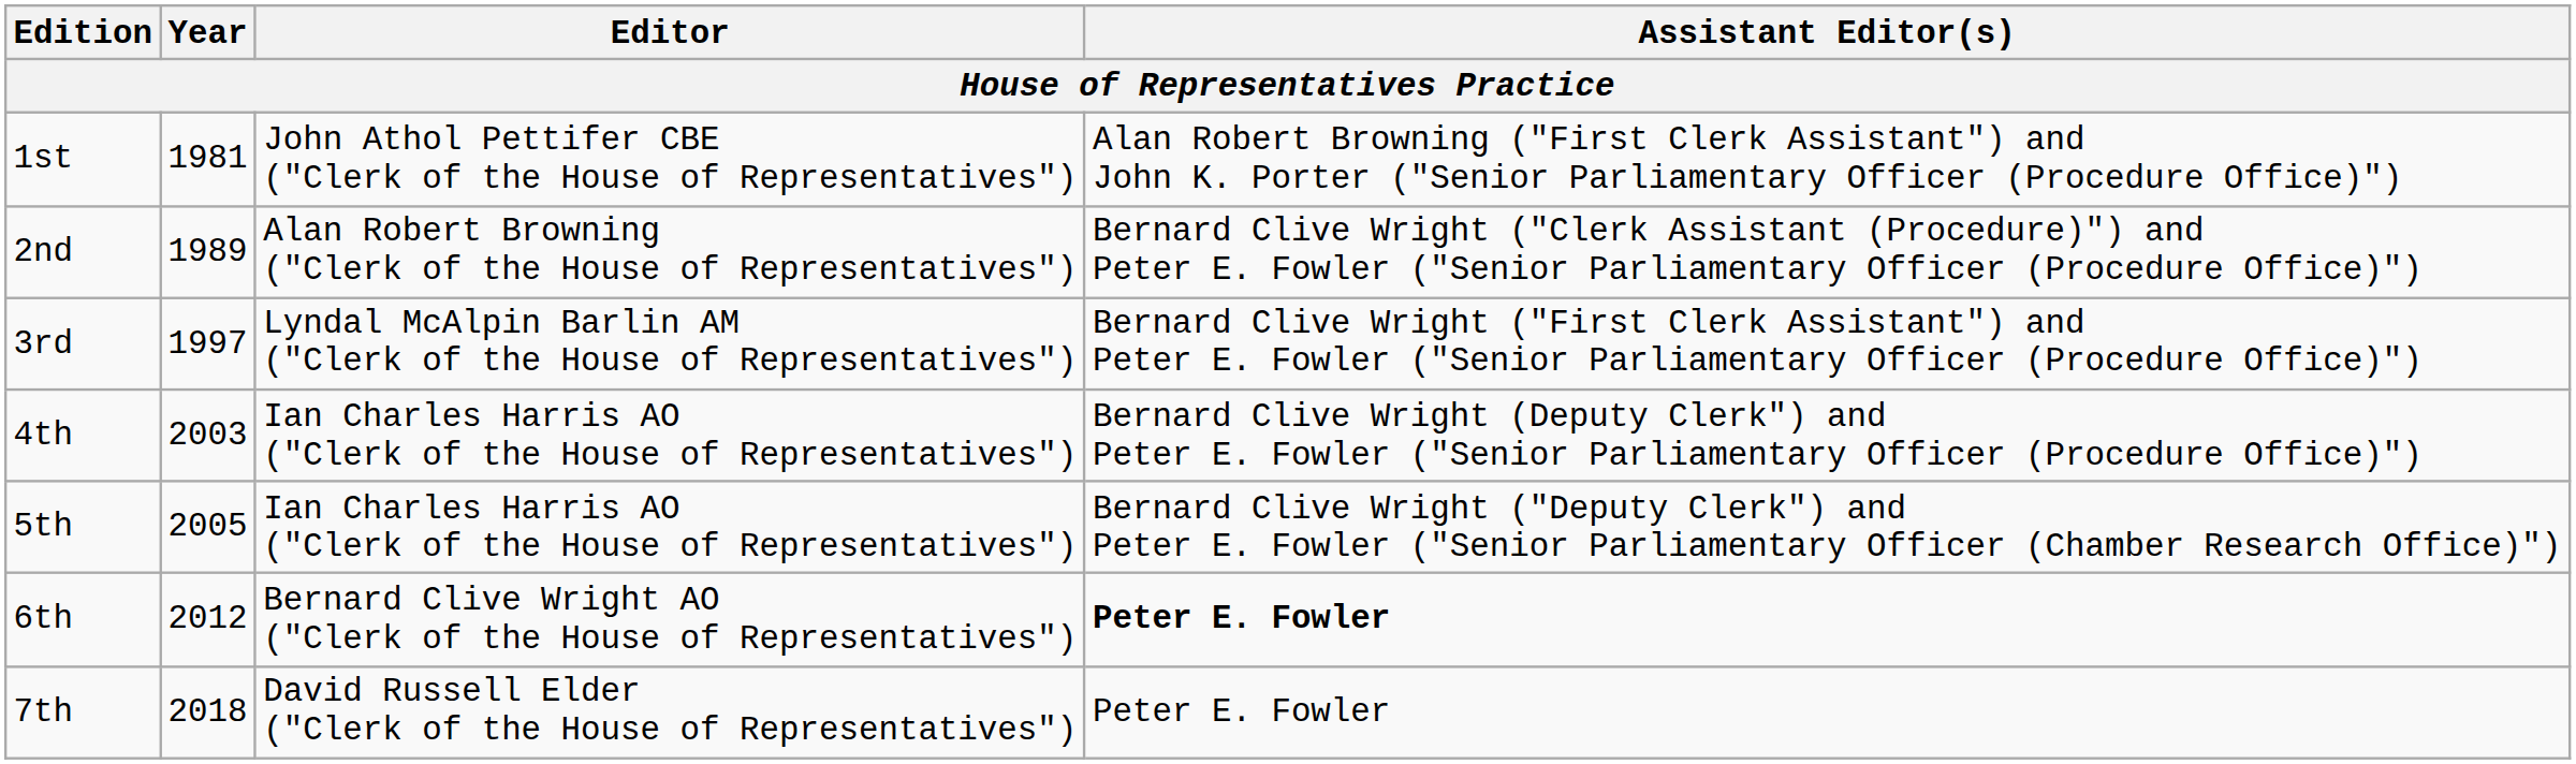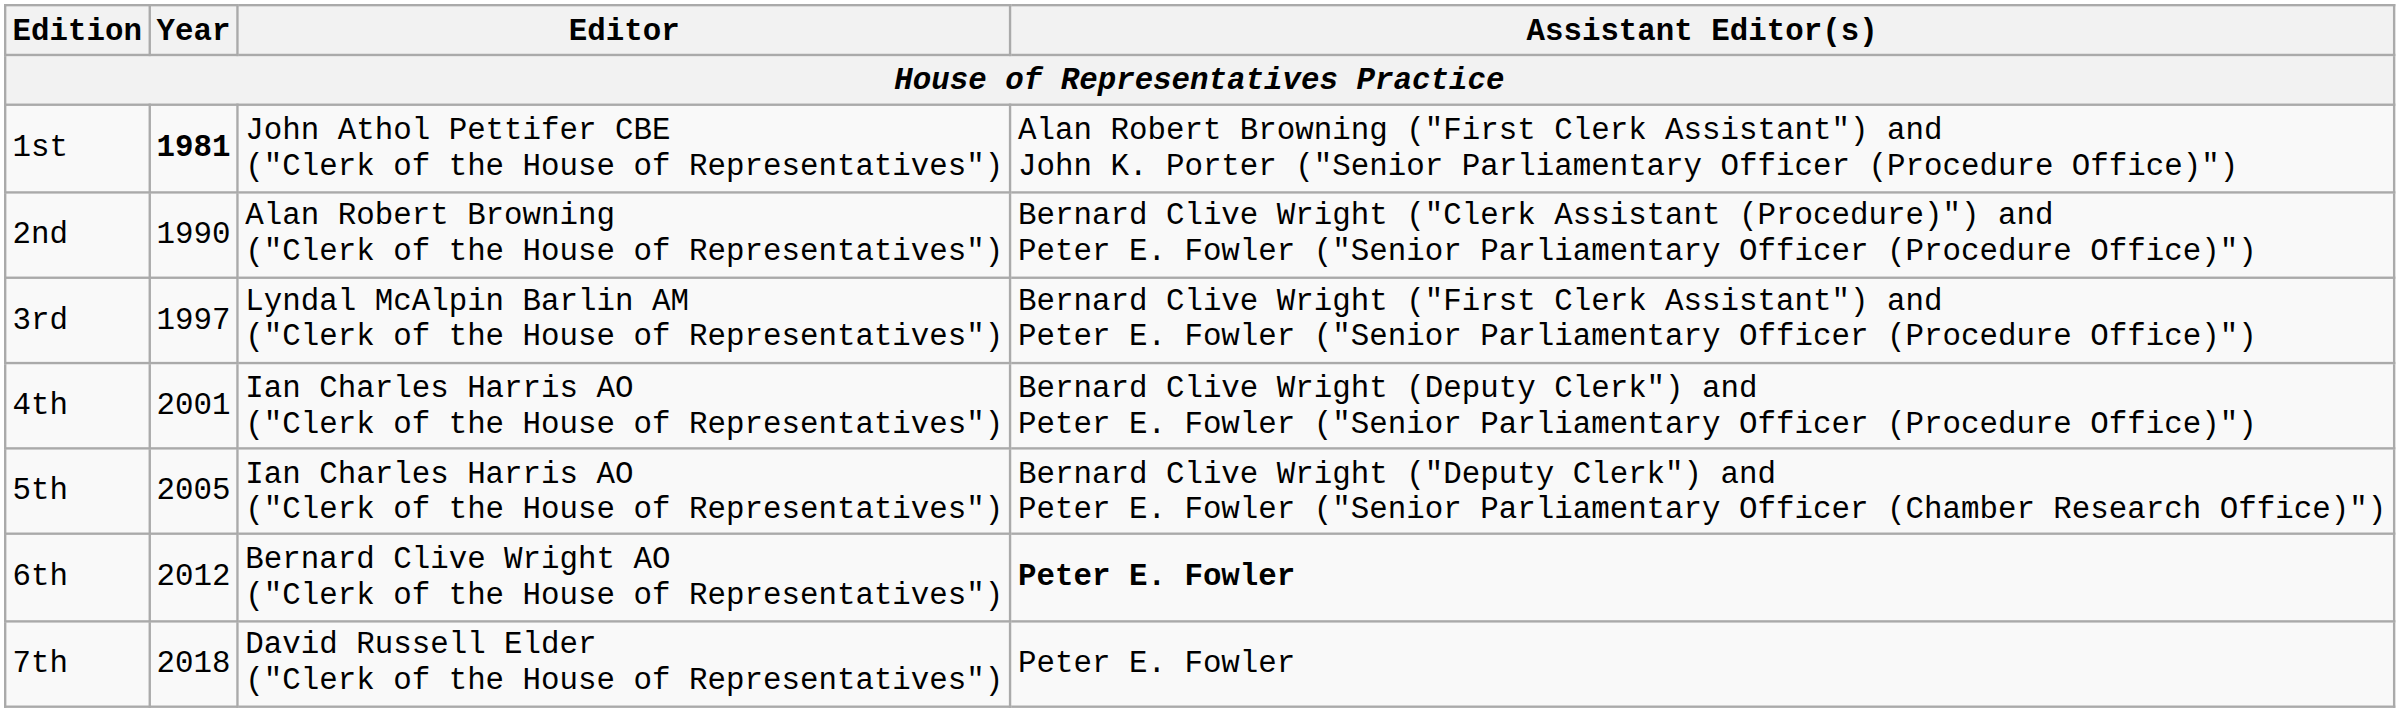1st | Year: normal -> bold
2nd | Year: 1989 -> 1990
4th | Year: 2003 -> 2001
